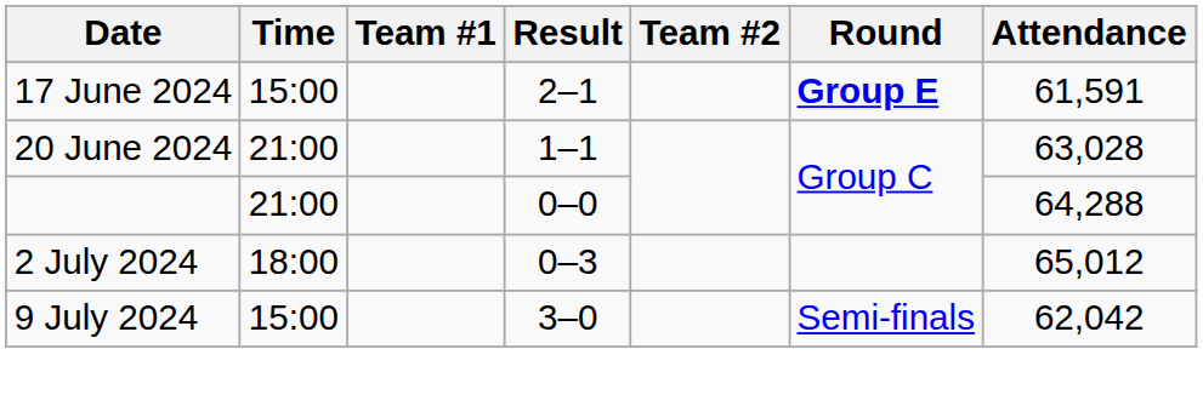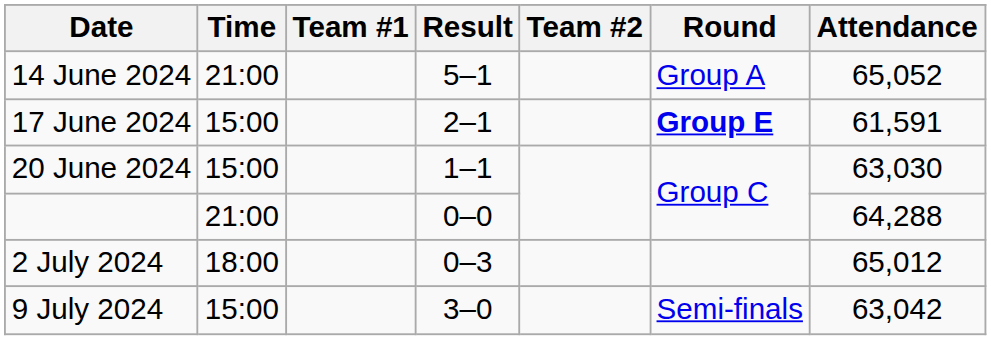+ row: 14 June 2024 | 21:00 | 5–1 | Group A | 65,052
20 June 2024 | Time: 21:00 -> 15:00
20 June 2024 | Attendance: 63,028 -> 63,030
9 July 2024 | Attendance: 62,042 -> 63,042
